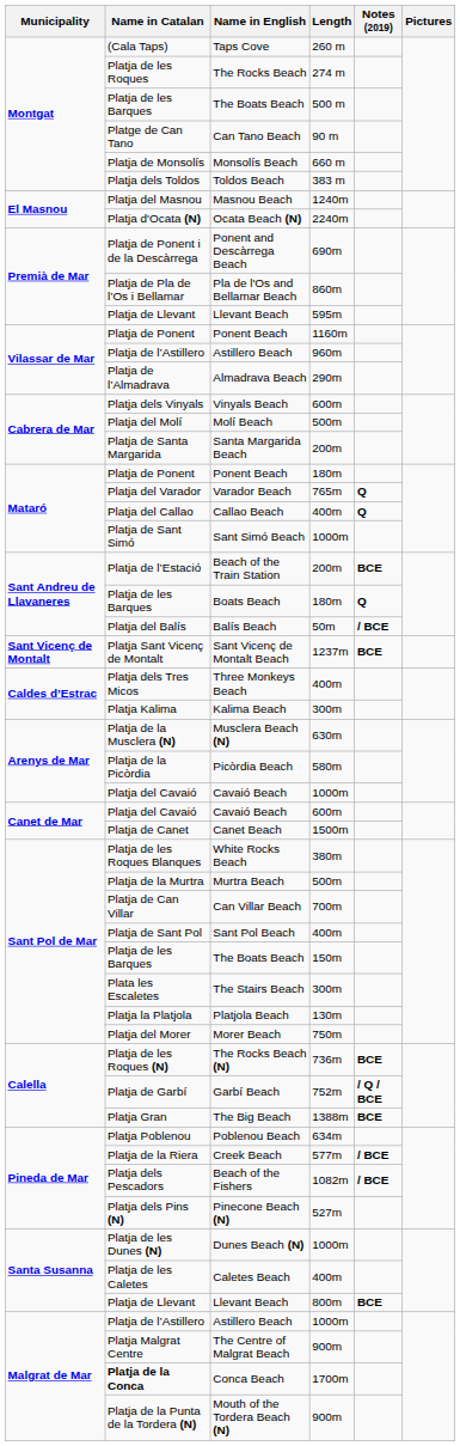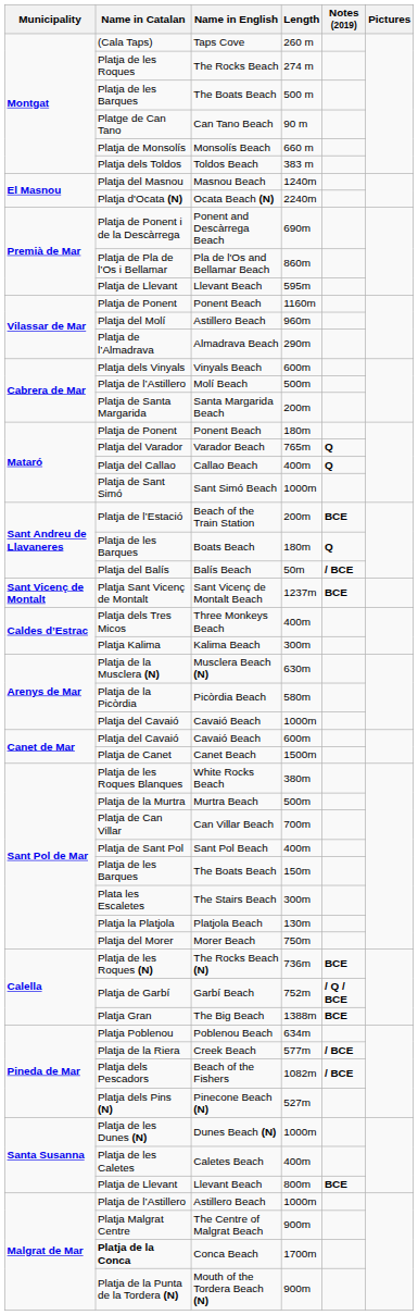Astillero Beach / 960m | Name in Catalan: Platja de l’Astillero -> Platja del Molí
Molí Beach | Name in Catalan: Platja del Molí -> Platja de l’Astillero
